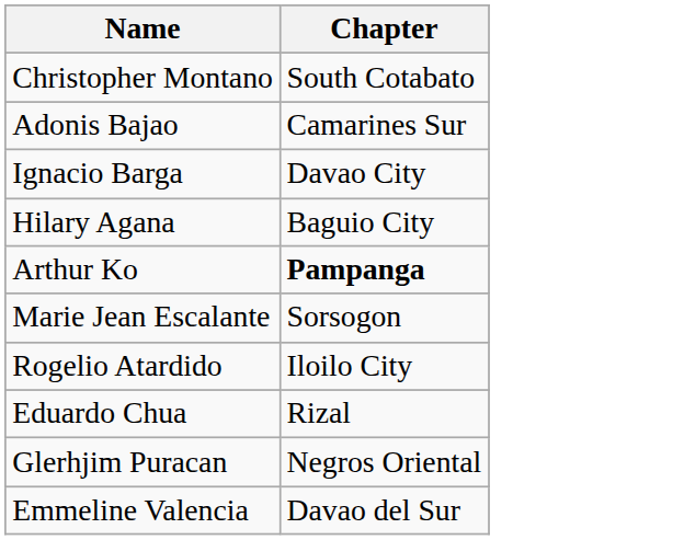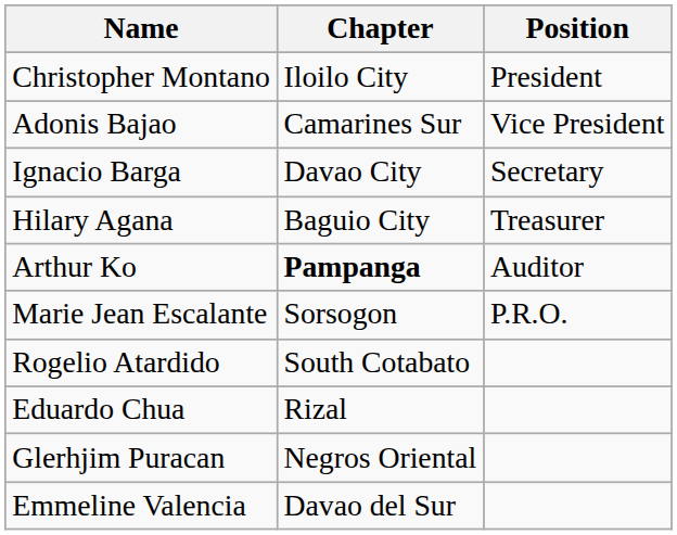+ column: Position | President | Vice President | Secretary | Treasurer | Auditor | P.R.O.
Christopher Montano | Chapter: South Cotabato -> Iloilo City
Rogelio Atardido | Chapter: Iloilo City -> South Cotabato
